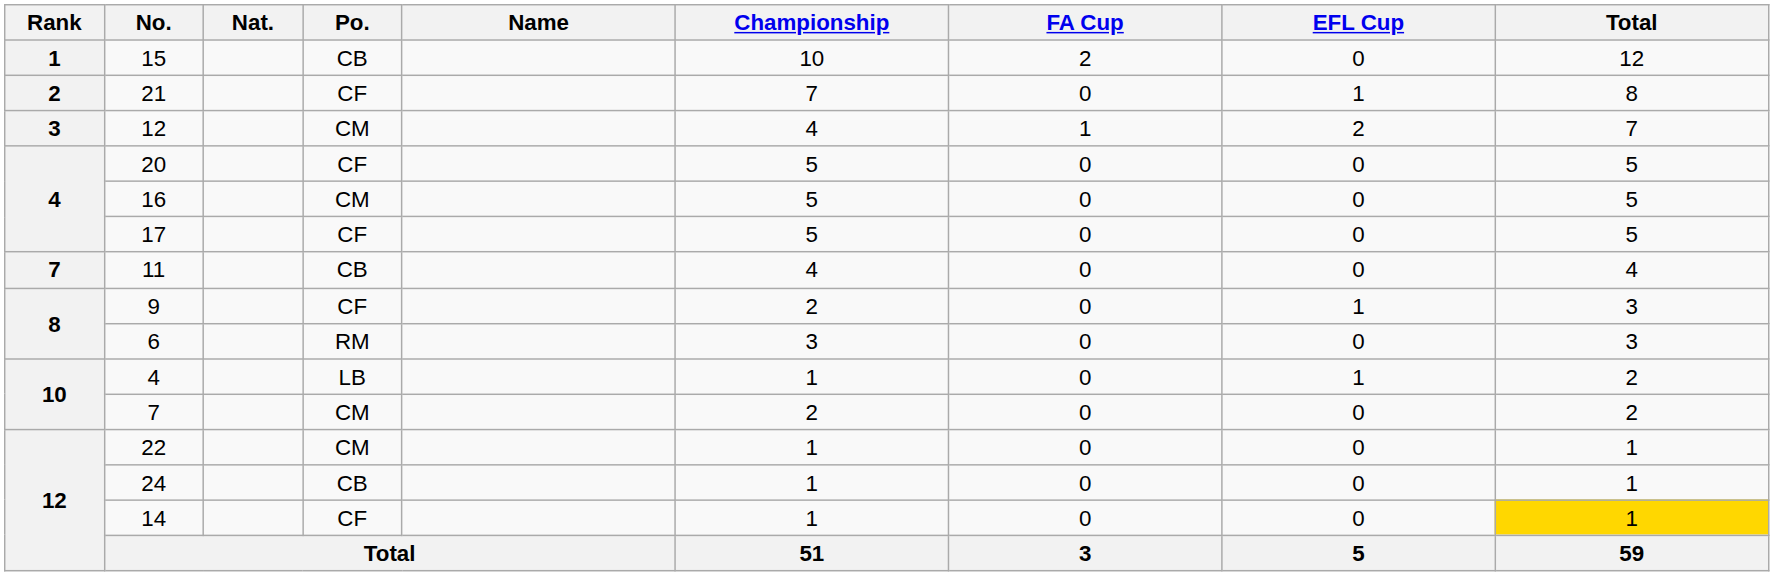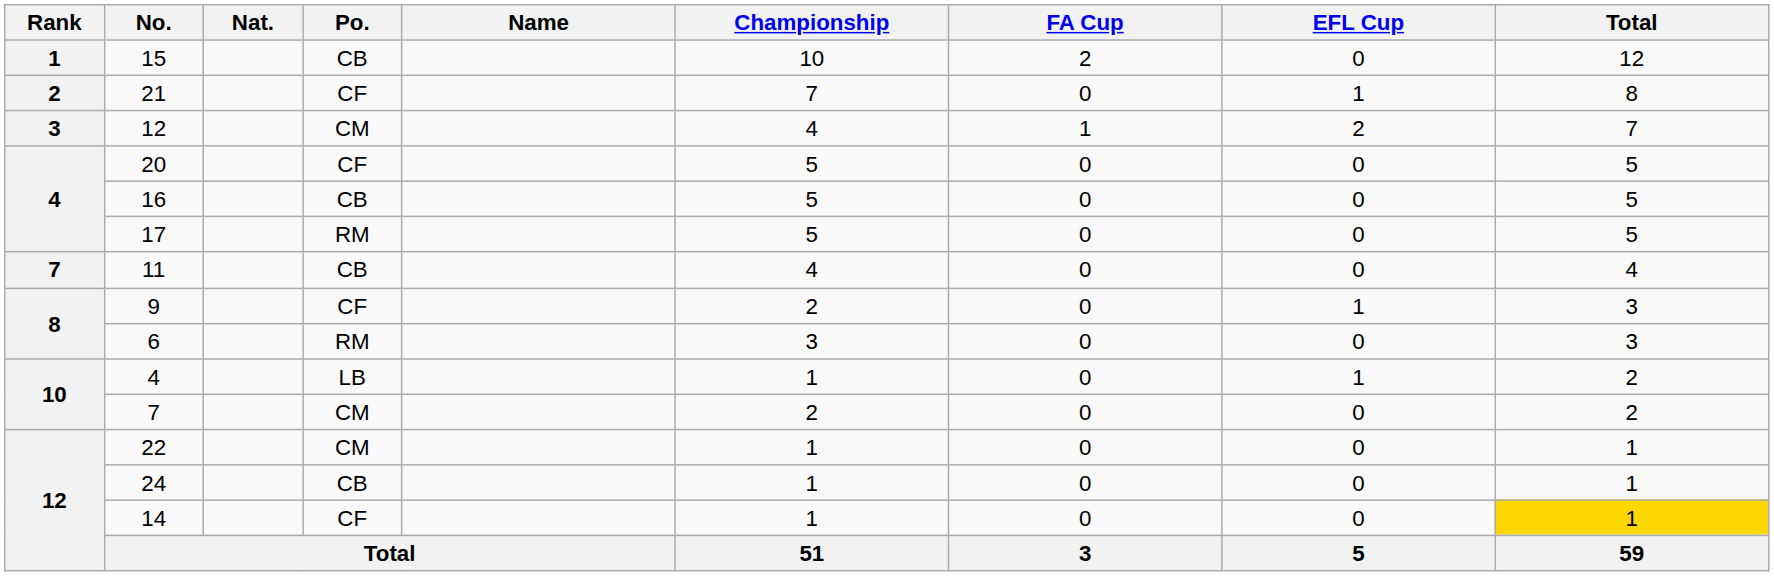16 | Po.: CM -> CB
17 | Po.: CF -> RM
